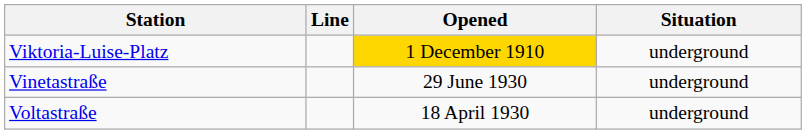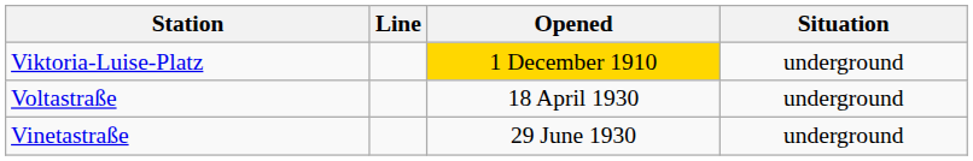rows swapped: Vinetastraße <-> Voltastraße
